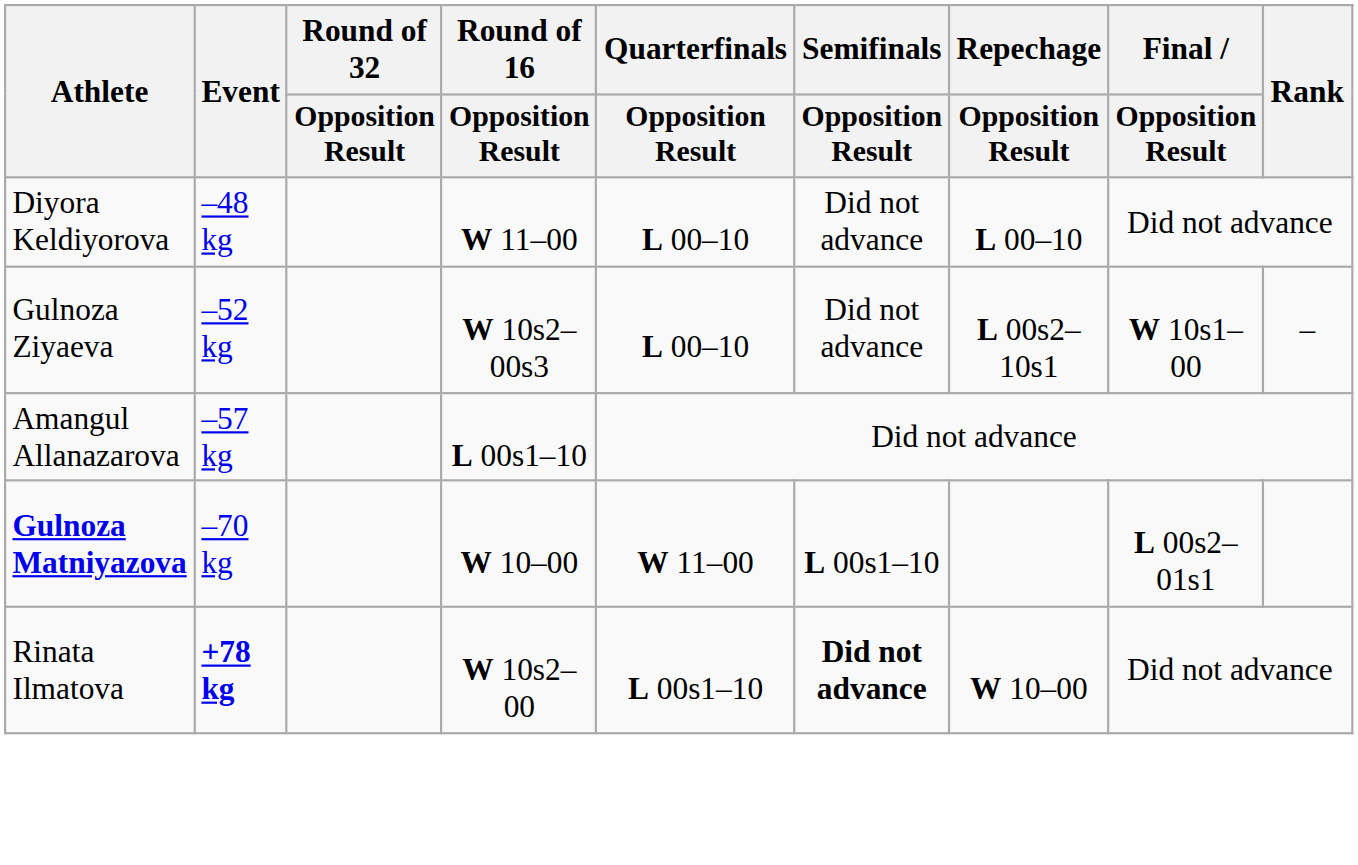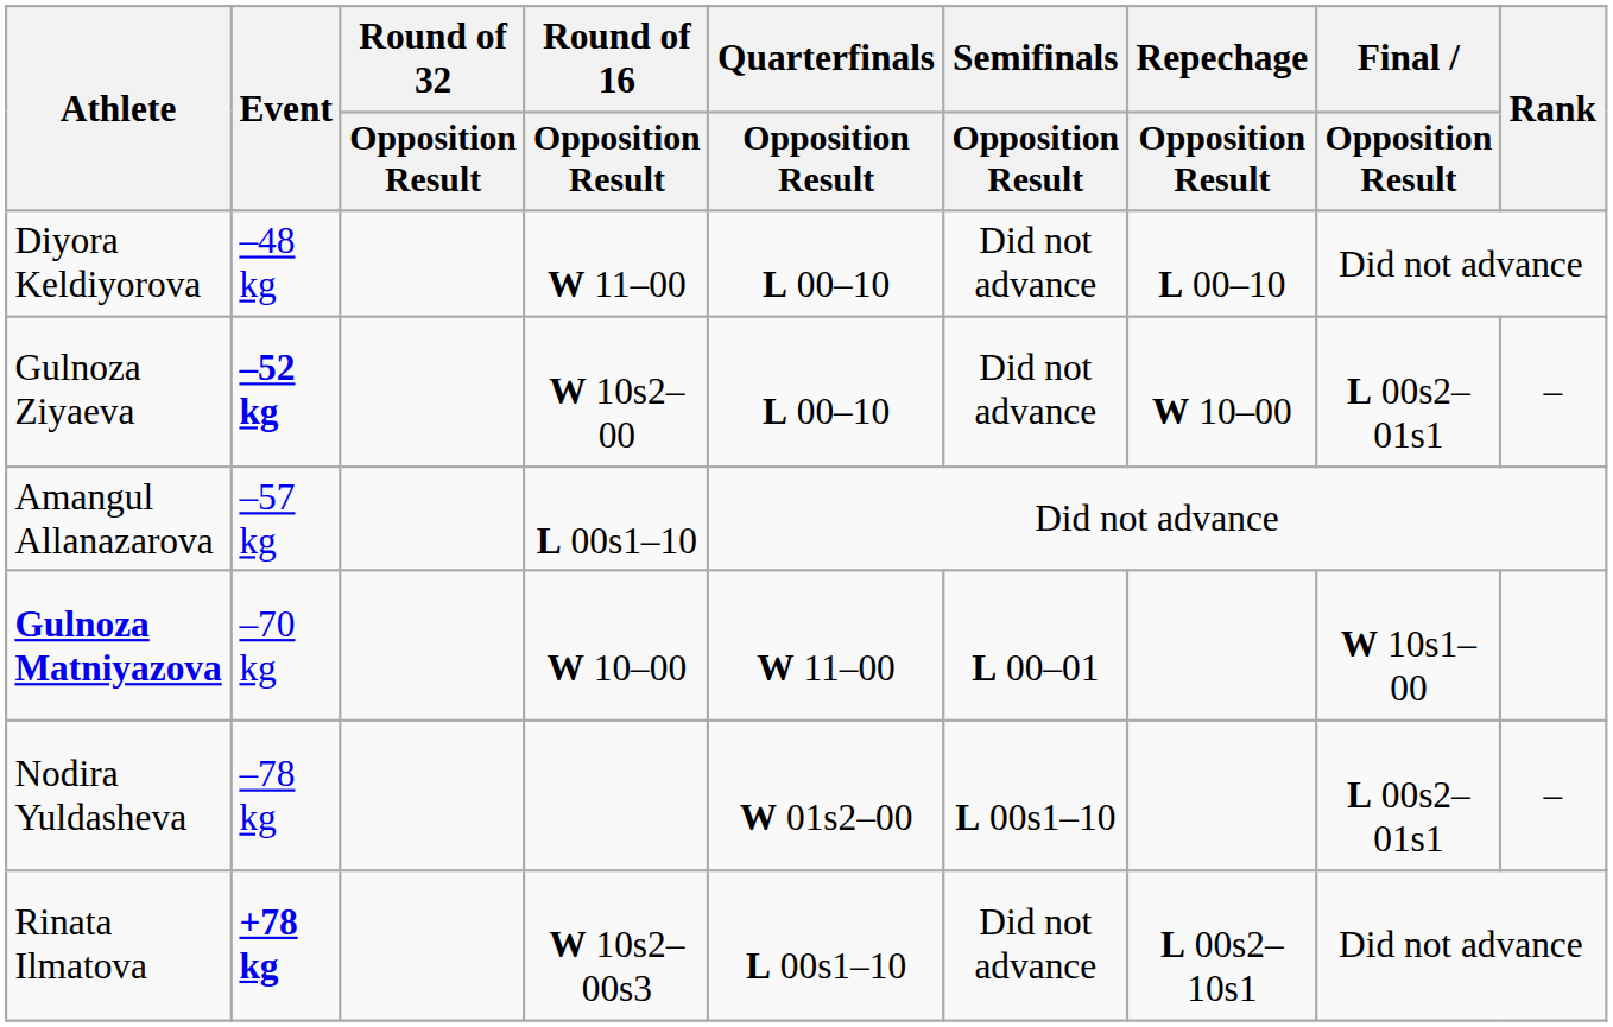Gulnoza Ziyaeva | Event: normal -> bold
Gulnoza Ziyaeva | Round of 16 / Opposition Result: W 10s2–00s3 -> W 10s2–00
Gulnoza Ziyaeva | Repechage / Opposition Result: L 00s2–10s1 -> W 10–00
Gulnoza Ziyaeva | Final / Opposition Result: W 10s1–00 -> L 00s2–01s1
Gulnoza Matniyazova | Semifinals / Opposition Result: L 00s1–10 -> L 00–01
Gulnoza Matniyazova | Final / Opposition Result: L 00s2–01s1 -> W 10s1–00
+ row: Nodira Yuldasheva | –78 kg | W 01s2–00 | L 00s1–10 | L 00s2–01s1 | –
Rinata Ilmatova | Round of 16 / Opposition Result: W 10s2–00 -> W 10s2–00s3
Rinata Ilmatova | Semifinals / Opposition Result: bold -> normal
Rinata Ilmatova | Repechage / Opposition Result: W 10–00 -> L 00s2–10s1
